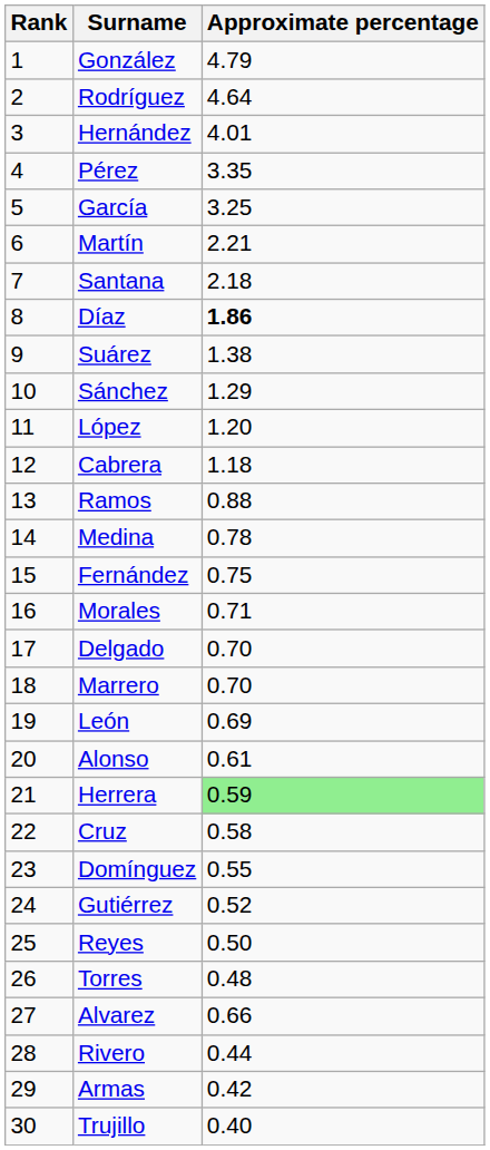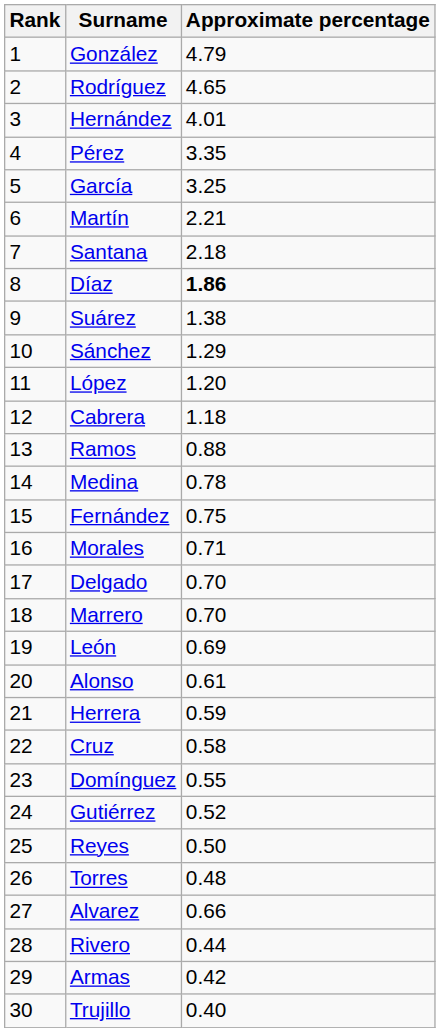Rodríguez | Approximate percentage: 4.64 -> 4.65
Herrera | Approximate percentage: lightgreen background -> no background
